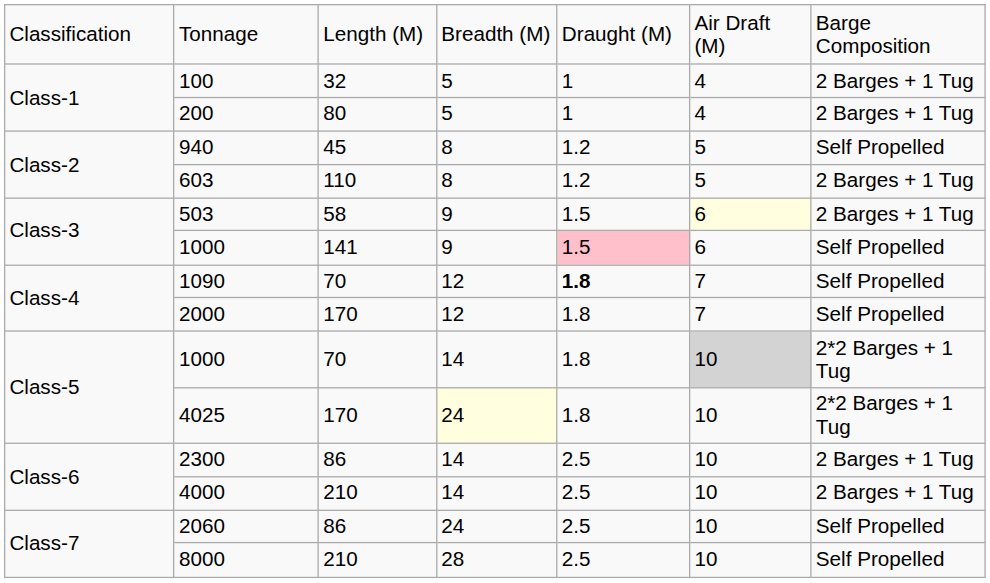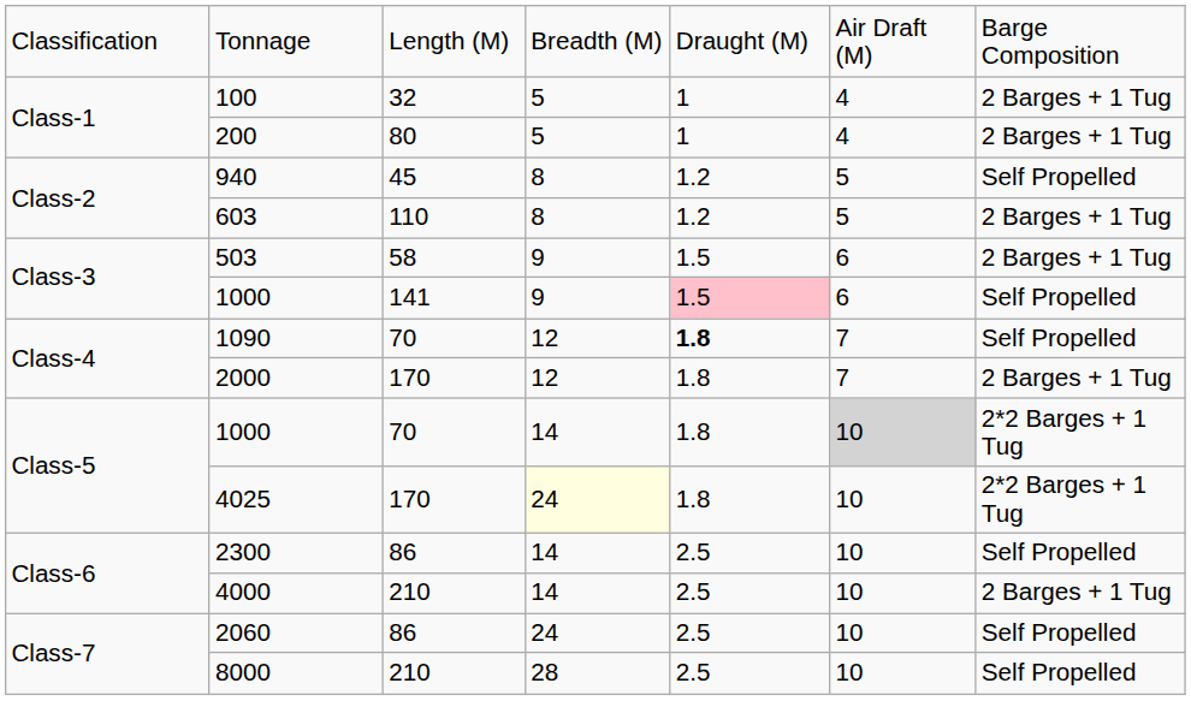58 | column 6: lightyellow background -> no background
Class-4 / 170 | column 7: Self Propelled -> 2 Barges + 1 Tug
Class-6 / 86 | column 7: 2 Barges + 1 Tug -> Self Propelled
